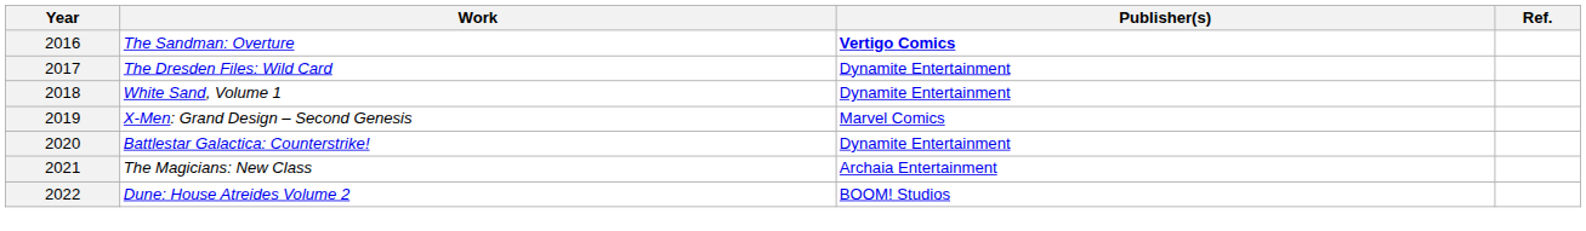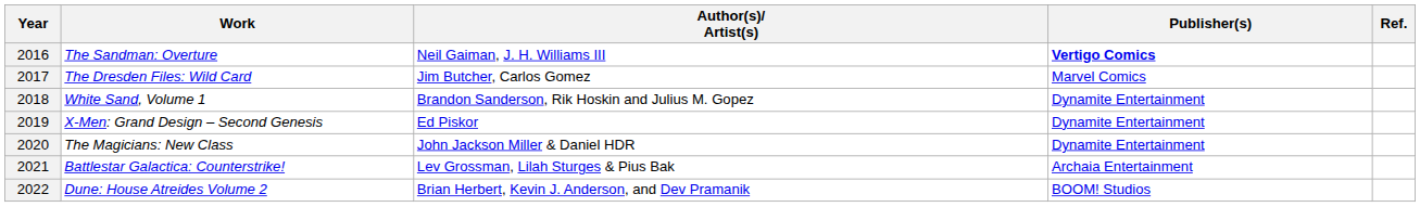+ column: Author(s)/ Artist(s) | Neil Gaiman, J. H. Williams III | Jim Butcher, Carlos Gomez | Brandon Sanderson, Rik Hoskin and Julius M. Gopez | Ed Piskor | John Jackson Miller & Daniel HDR | Lev Grossman, Lilah Sturges & Pius Bak | Brian Herbert, Kevin J. Anderson, and Dev Pramanik
2017 | Publisher(s): Dynamite Entertainment -> Marvel Comics
2019 | Publisher(s): Marvel Comics -> Dynamite Entertainment
2020 | Work: Battlestar Galactica: Counterstrike! -> The Magicians: New Class
2021 | Work: The Magicians: New Class -> Battlestar Galactica: Counterstrike!
